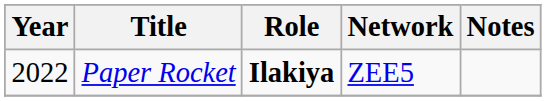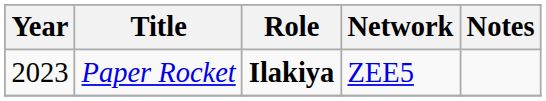Paper Rocket | Year: 2022 -> 2023
